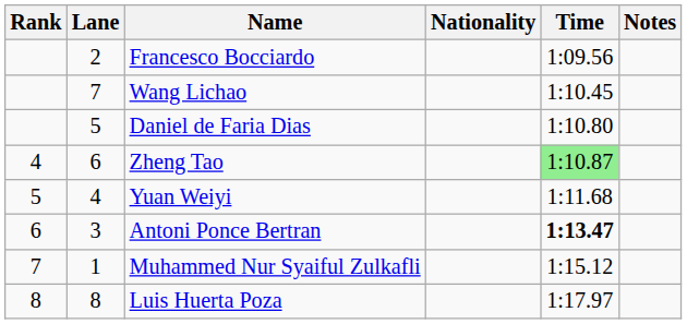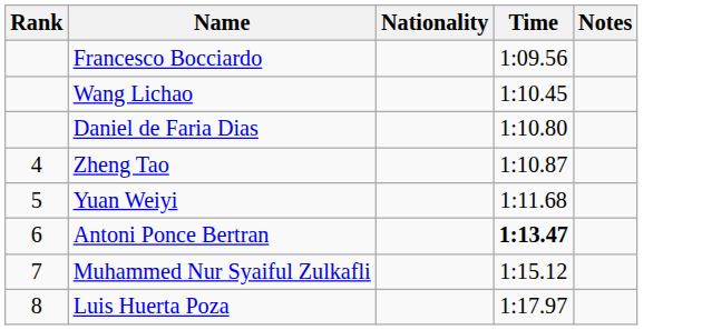- column: Lane | 2 | 7 | 5 | 6 | 4 | 3 | 1 | 8
Zheng Tao | Time: lightgreen background -> no background
